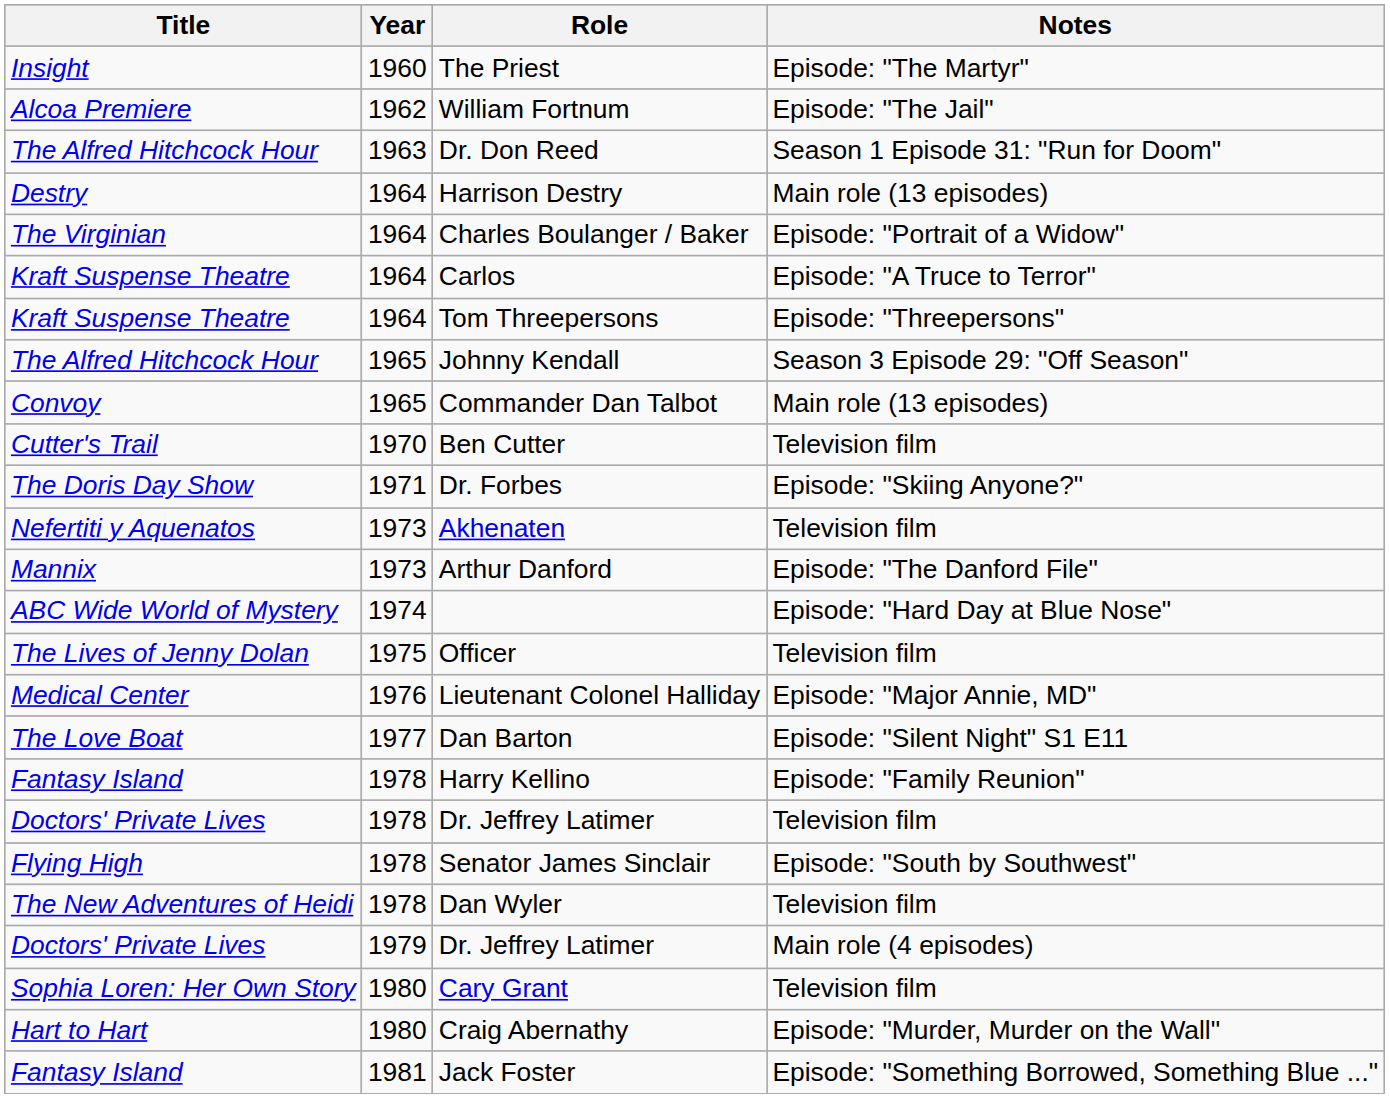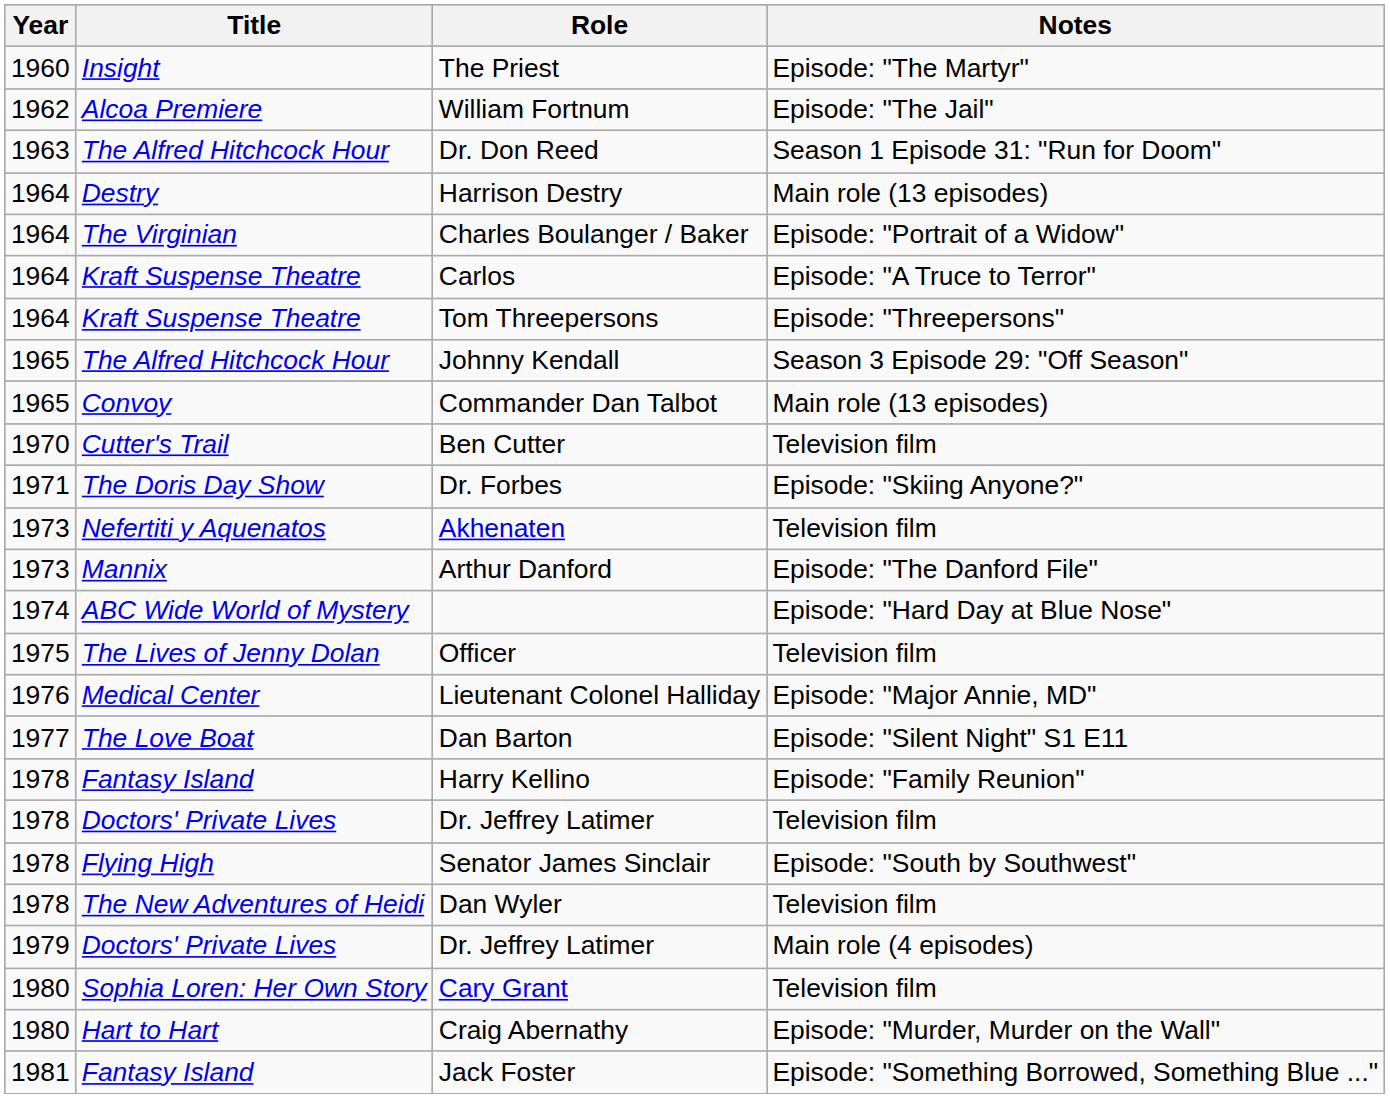columns swapped: Year <-> Title
